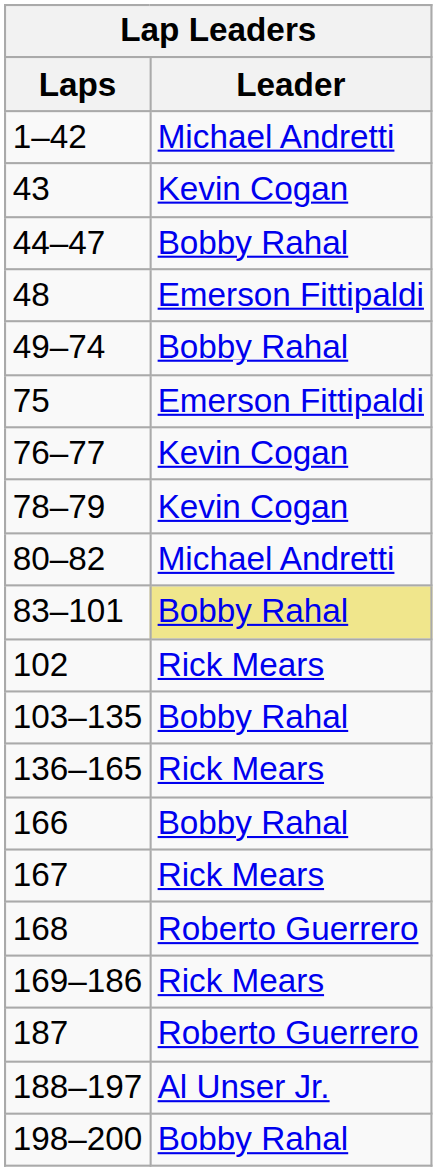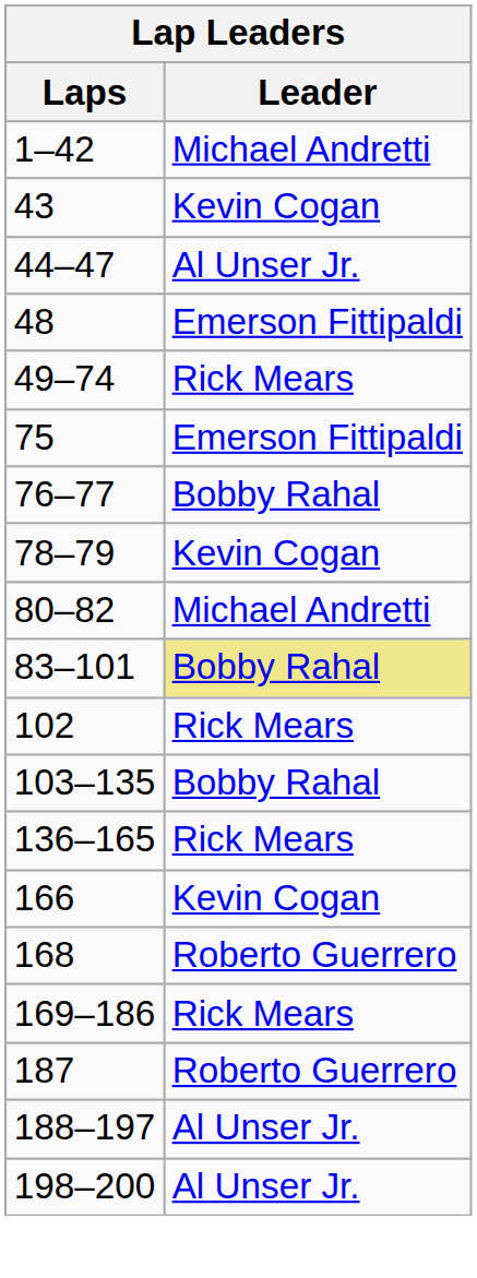44–47 | Leader: Bobby Rahal -> Al Unser Jr.
49–74 | Leader: Bobby Rahal -> Rick Mears
76–77 | Leader: Kevin Cogan -> Bobby Rahal
166 | Leader: Bobby Rahal -> Kevin Cogan
- row: 167 | Rick Mears
198–200 | Leader: Bobby Rahal -> Al Unser Jr.
